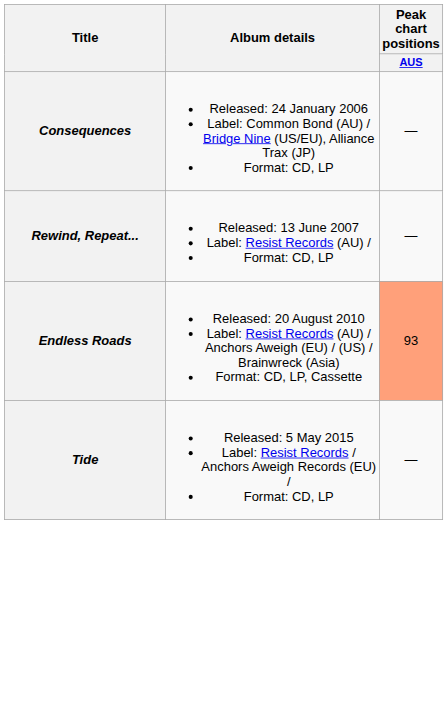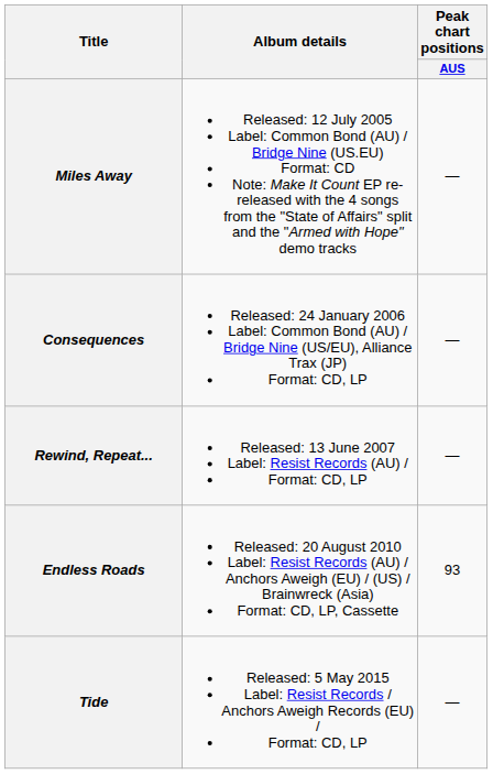+ row: Miles Away | Released: 12 July 2005 Label: Common Bond (AU) / Bridge Nine (US.EU) Format: CD Note: Make It Count EP re-released with the 4 songs from the "State of Affairs" split and the "Armed with Hope" demo tracks | —
Endless Roads | Peak chart positions / AUS: lightsalmon background -> no background
